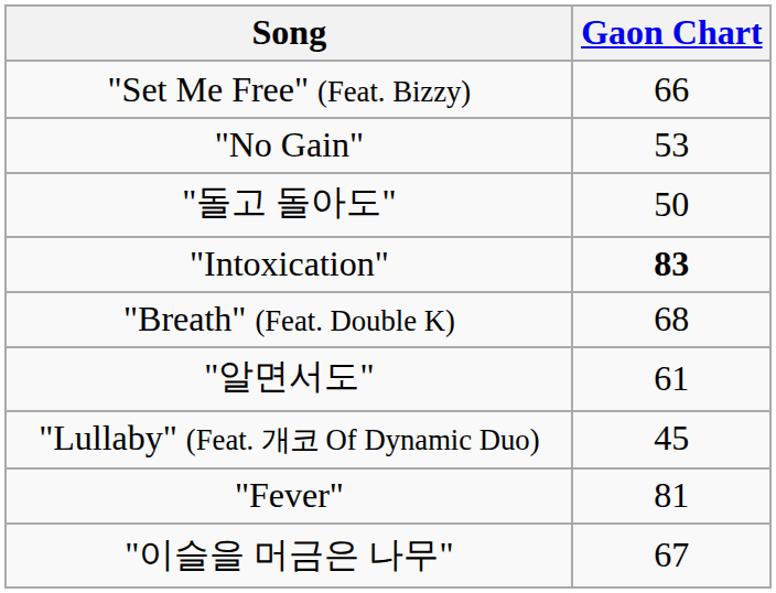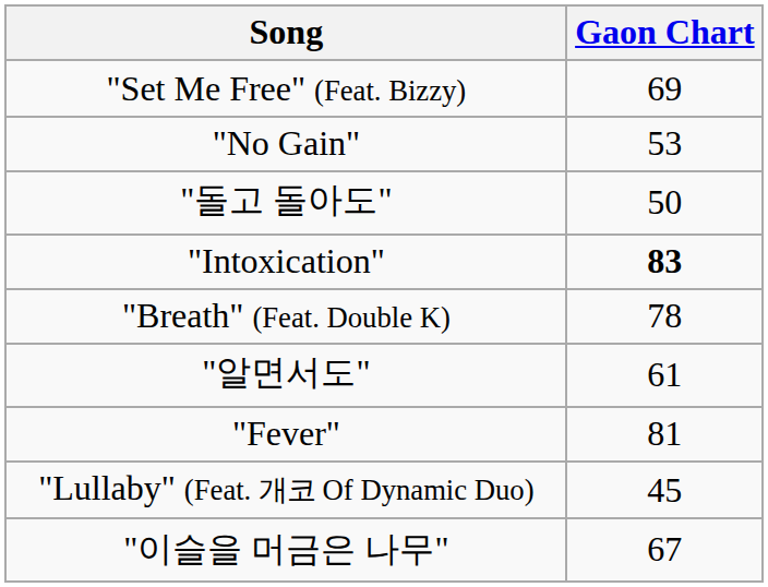"Set Me Free" (Feat. Bizzy) | Gaon Chart: 66 -> 69
"Breath" (Feat. Double K) | Gaon Chart: 68 -> 78
rows swapped: "Lullaby" (Feat. 개코 Of Dynamic Duo) <-> "Fever"
